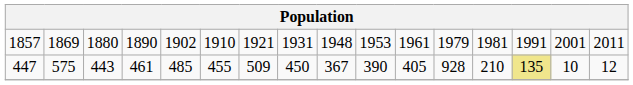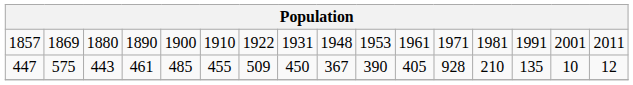1857 | column 5: 1902 -> 1900
1857 | column 7: 1921 -> 1922
1857 | column 12: 1979 -> 1971
447 | column 14: khaki background -> no background
